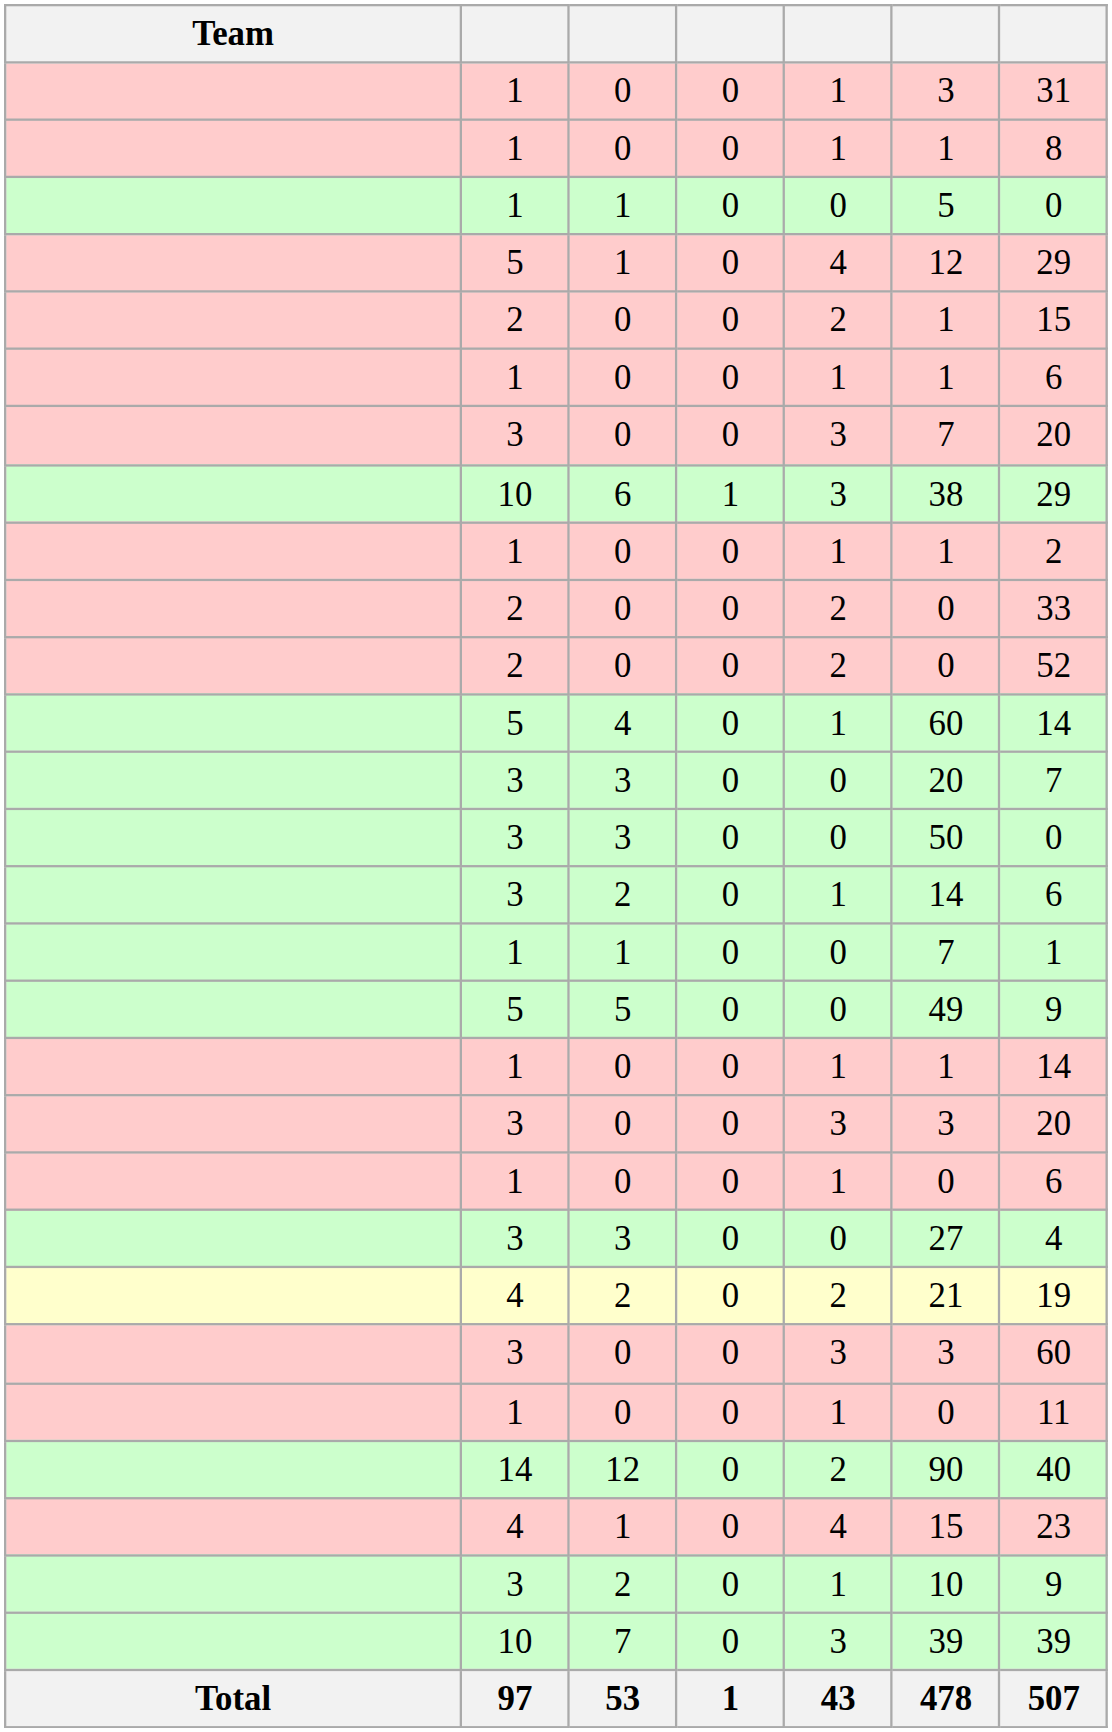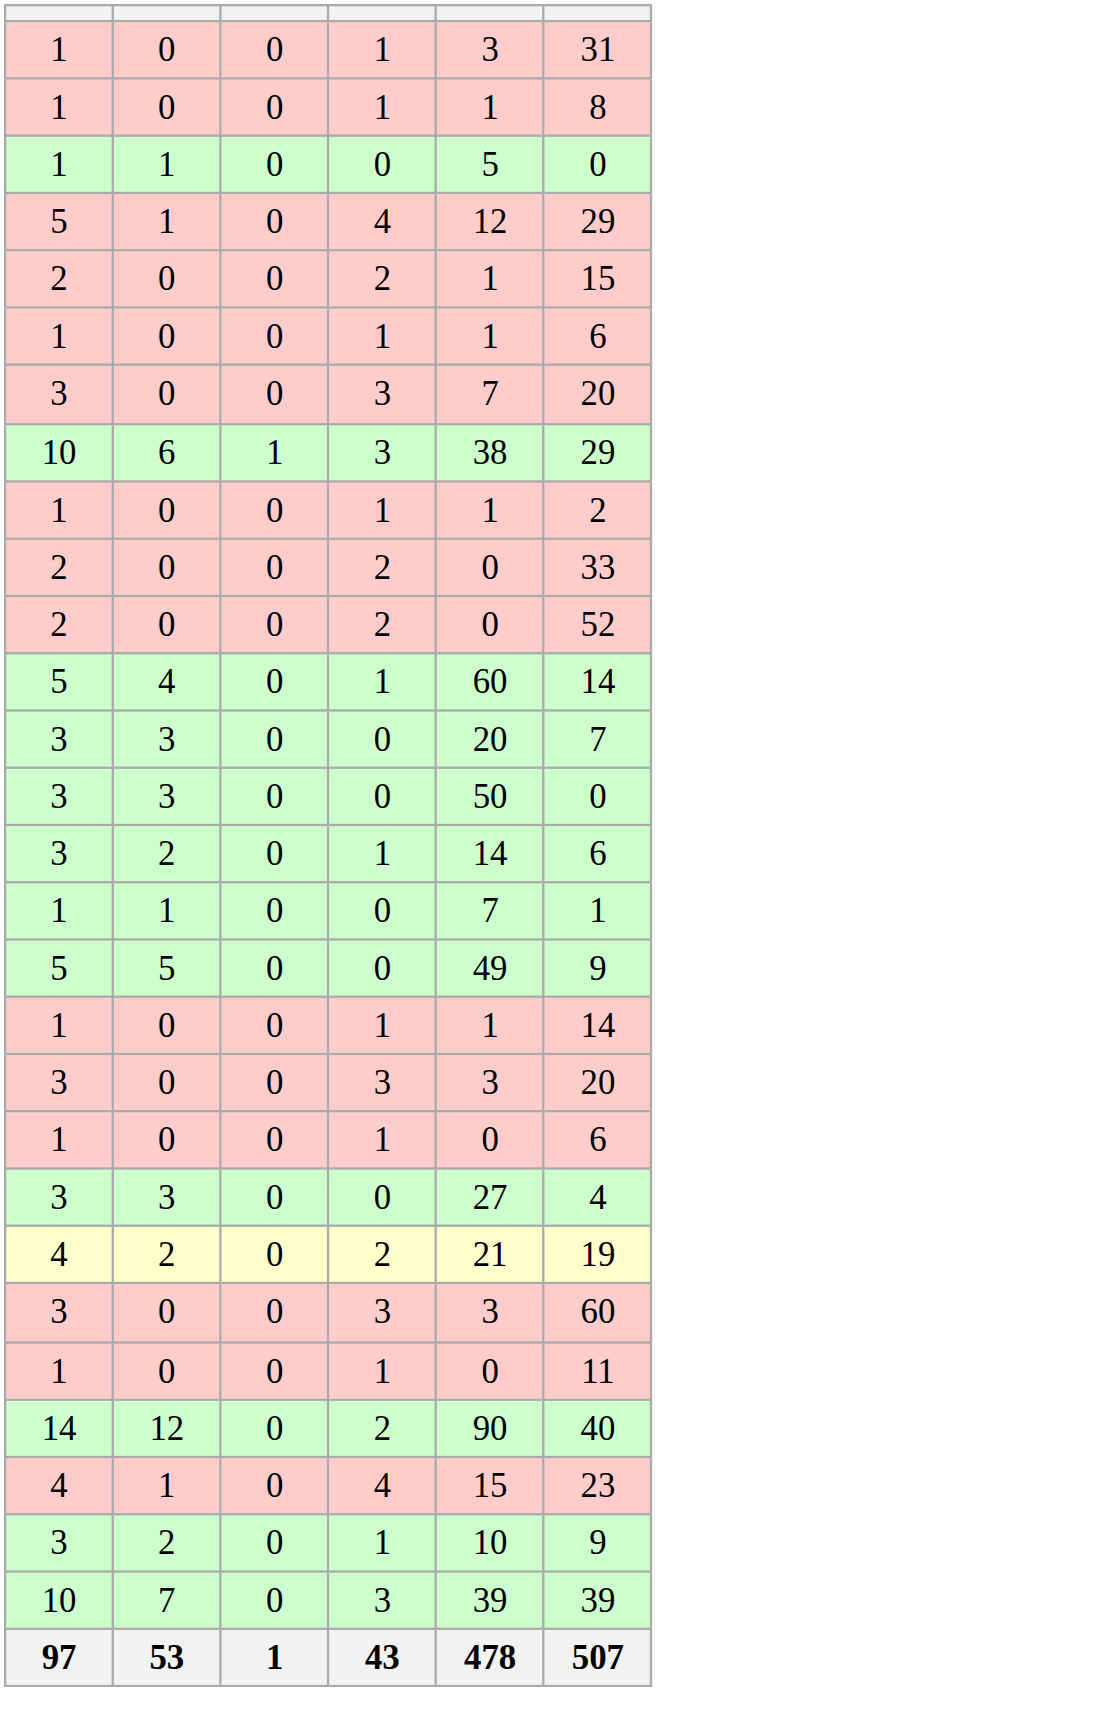- column: Team | Total
